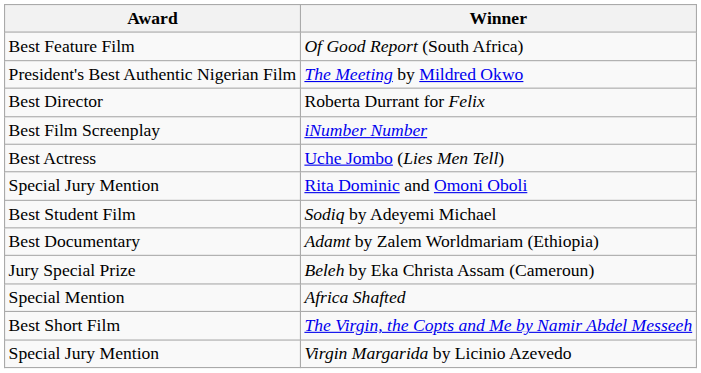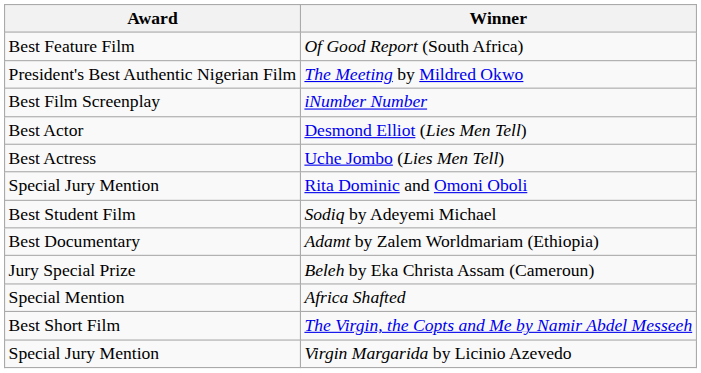- row: Best Director | Roberta Durrant for Felix
+ row: Best Actor | Desmond Elliot (Lies Men Tell)
